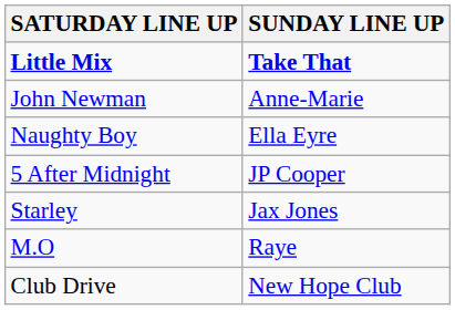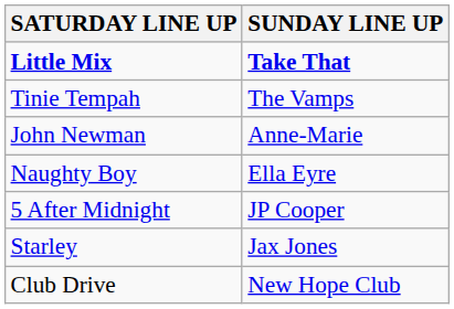+ row: Tinie Tempah | The Vamps
- row: M.O | Raye
